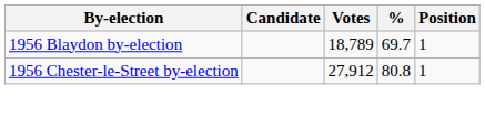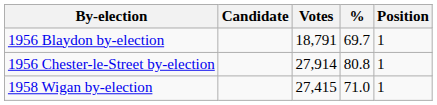1956 Blaydon by-election | Votes: 18,789 -> 18,791
1956 Chester-le-Street by-election | Votes: 27,912 -> 27,914
+ row: 1958 Wigan by-election | 27,415 | 71.0 | 1
